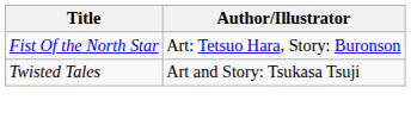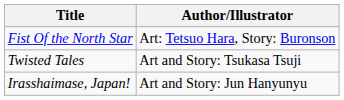+ row: Irasshaimase, Japan! | Art and Story: Jun Hanyunyu
